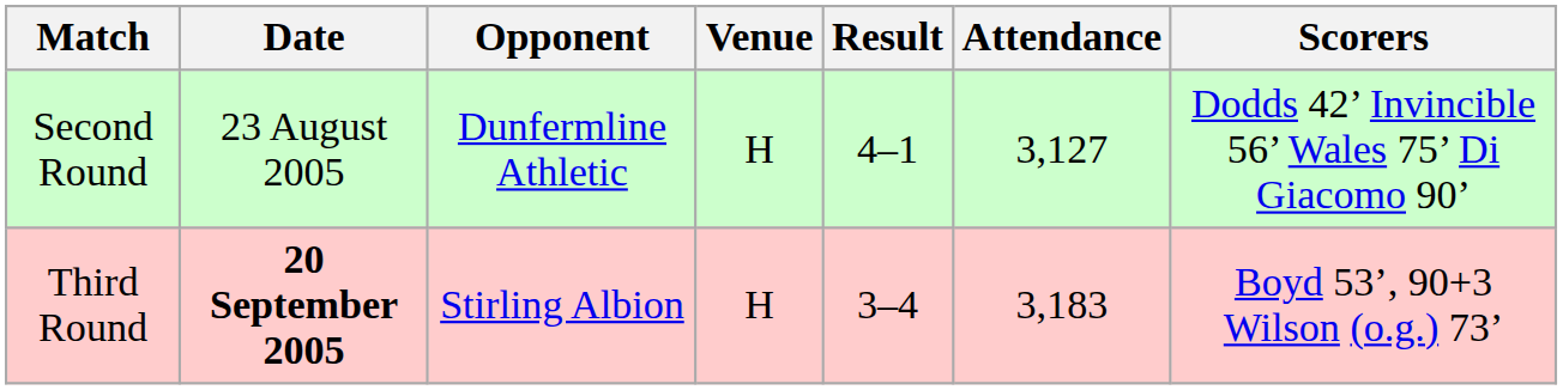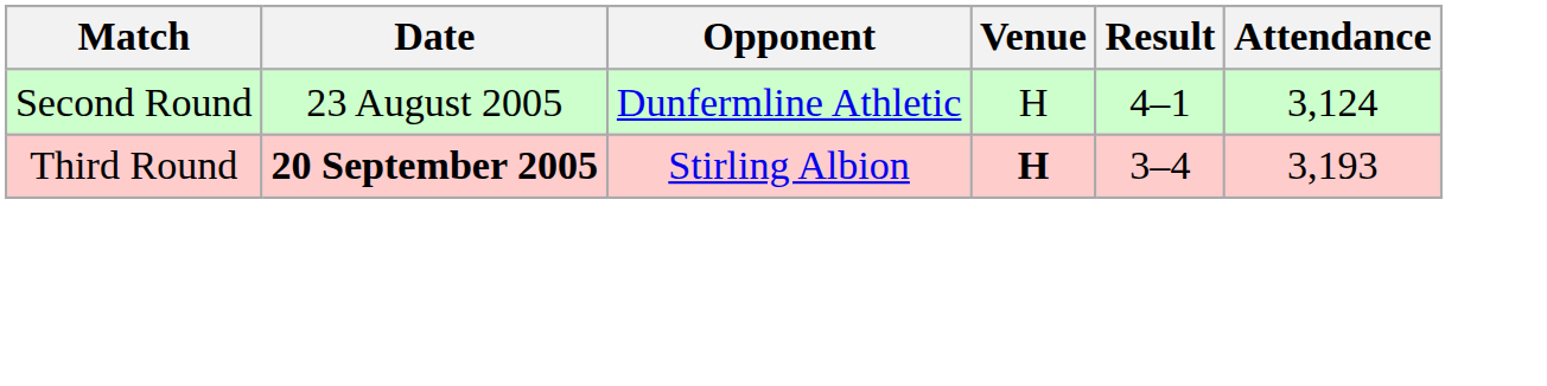- column: Scorers | Dodds 42’ Invincible 56’ Wales 75’ Di Giacomo 90’ | Boyd 53’, 90+3 Wilson (o.g.) 73’
Second Round | Attendance: 3,127 -> 3,124
Third Round | Venue: normal -> bold
Third Round | Attendance: 3,183 -> 3,193
